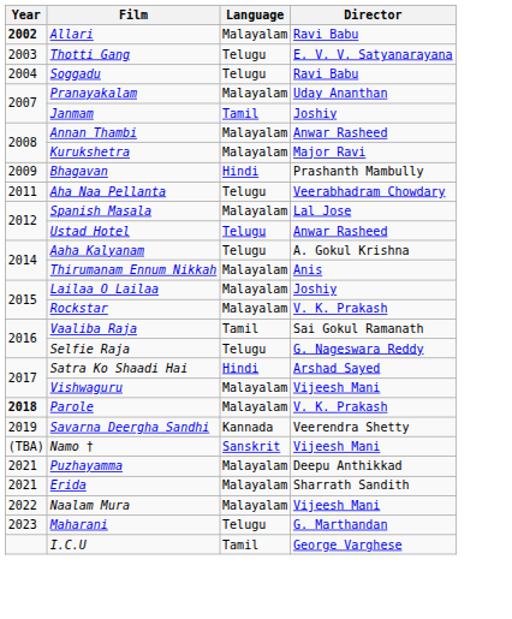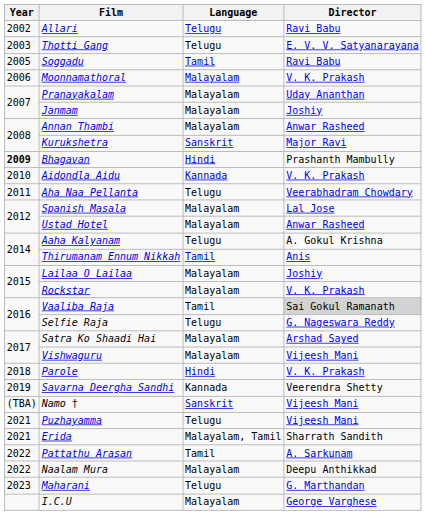Allari | Year: bold -> normal
Allari | Language: Malayalam -> Telugu
Soggadu | Year: 2004 -> 2005
Soggadu | Language: Telugu -> Tamil
+ row: 2006 | Moonnamathoral | Malayalam | V. K. Prakash
Janmam | Language: Tamil -> Malayalam
Kurukshetra | Language: Malayalam -> Sanskrit
Bhagavan | Year: normal -> bold
+ row: 2010 | Aidondla Aidu | Kannada | V. K. Prakash
Ustad Hotel | Language: Telugu -> Malayalam
Thirumanam Ennum Nikkah | Language: Malayalam -> Tamil
Vaaliba Raja | Director: no background -> lightgrey background
Satra Ko Shaadi Hai | Language: Hindi -> Malayalam
Parole | Year: bold -> normal
Parole | Language: Malayalam -> Hindi
Puzhayamma | Language: Malayalam -> Telugu
Puzhayamma | Director: Deepu Anthikkad -> Vijeesh Mani
Erida | Language: Malayalam -> Malayalam, Tamil
+ row: 2022 | Pattathu Arasan | Tamil | A. Sarkunam
Naalam Mura | Director: Vijeesh Mani -> Deepu Anthikkad
I.C.U | Language: Tamil -> Malayalam
